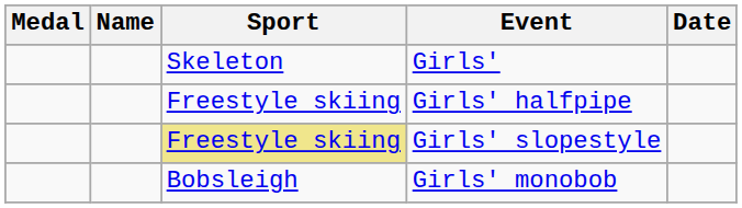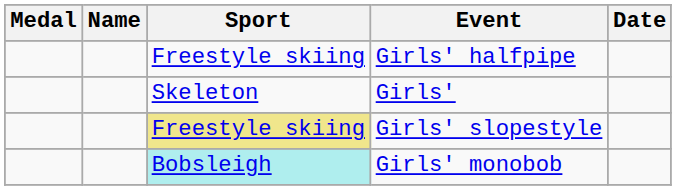rows swapped: Girls' halfpipe <-> Girls'
Girls' monobob | Sport: no background -> paleturquoise background
